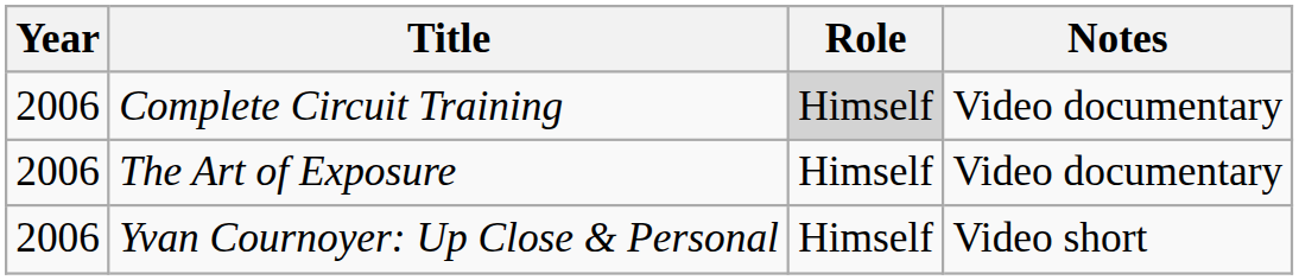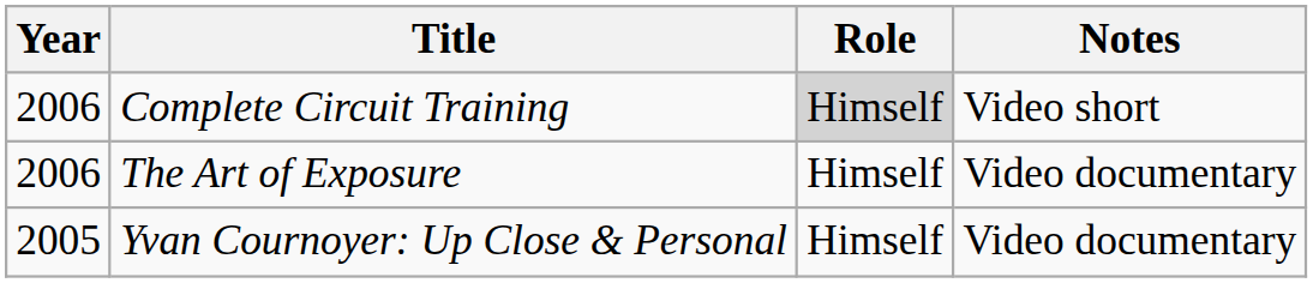Complete Circuit Training | Notes: Video documentary -> Video short
Yvan Cournoyer: Up Close & Personal | Year: 2006 -> 2005
Yvan Cournoyer: Up Close & Personal | Notes: Video short -> Video documentary
